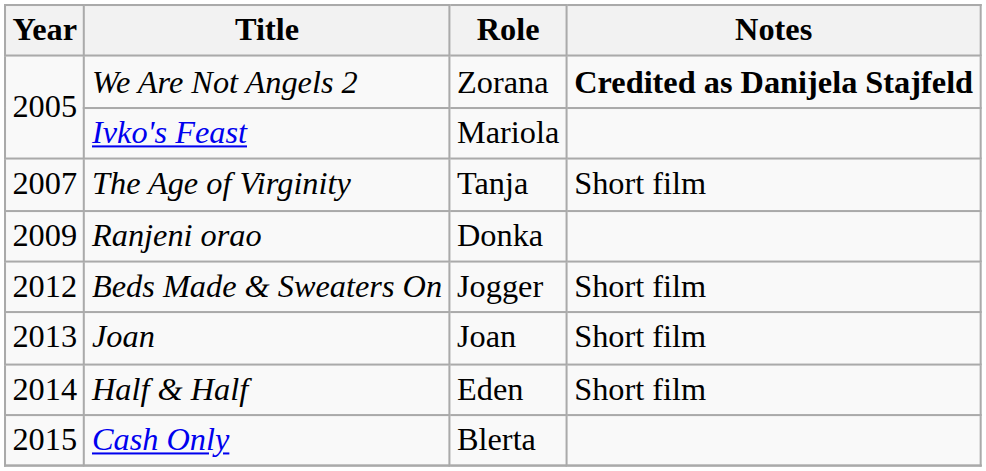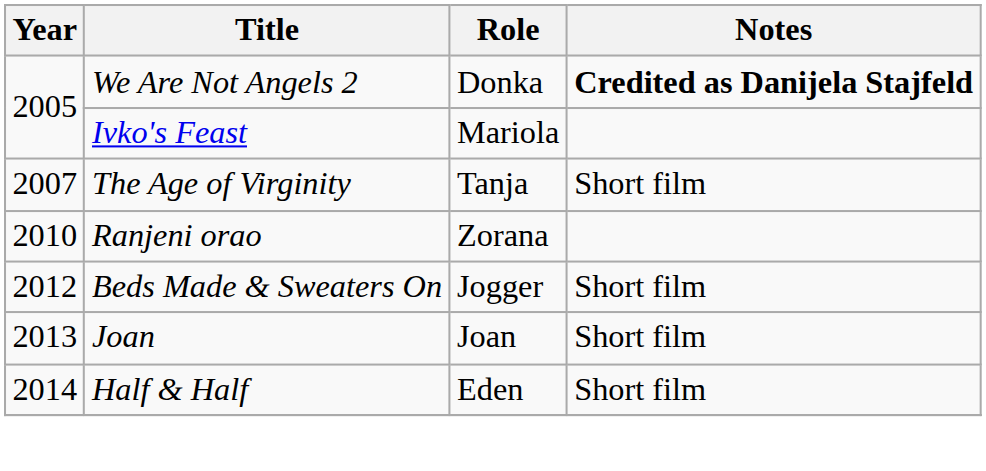We Are Not Angels 2 | Role: Zorana -> Donka
Ranjeni orao | Year: 2009 -> 2010
Ranjeni orao | Role: Donka -> Zorana
- row: 2015 | Cash Only | Blerta
